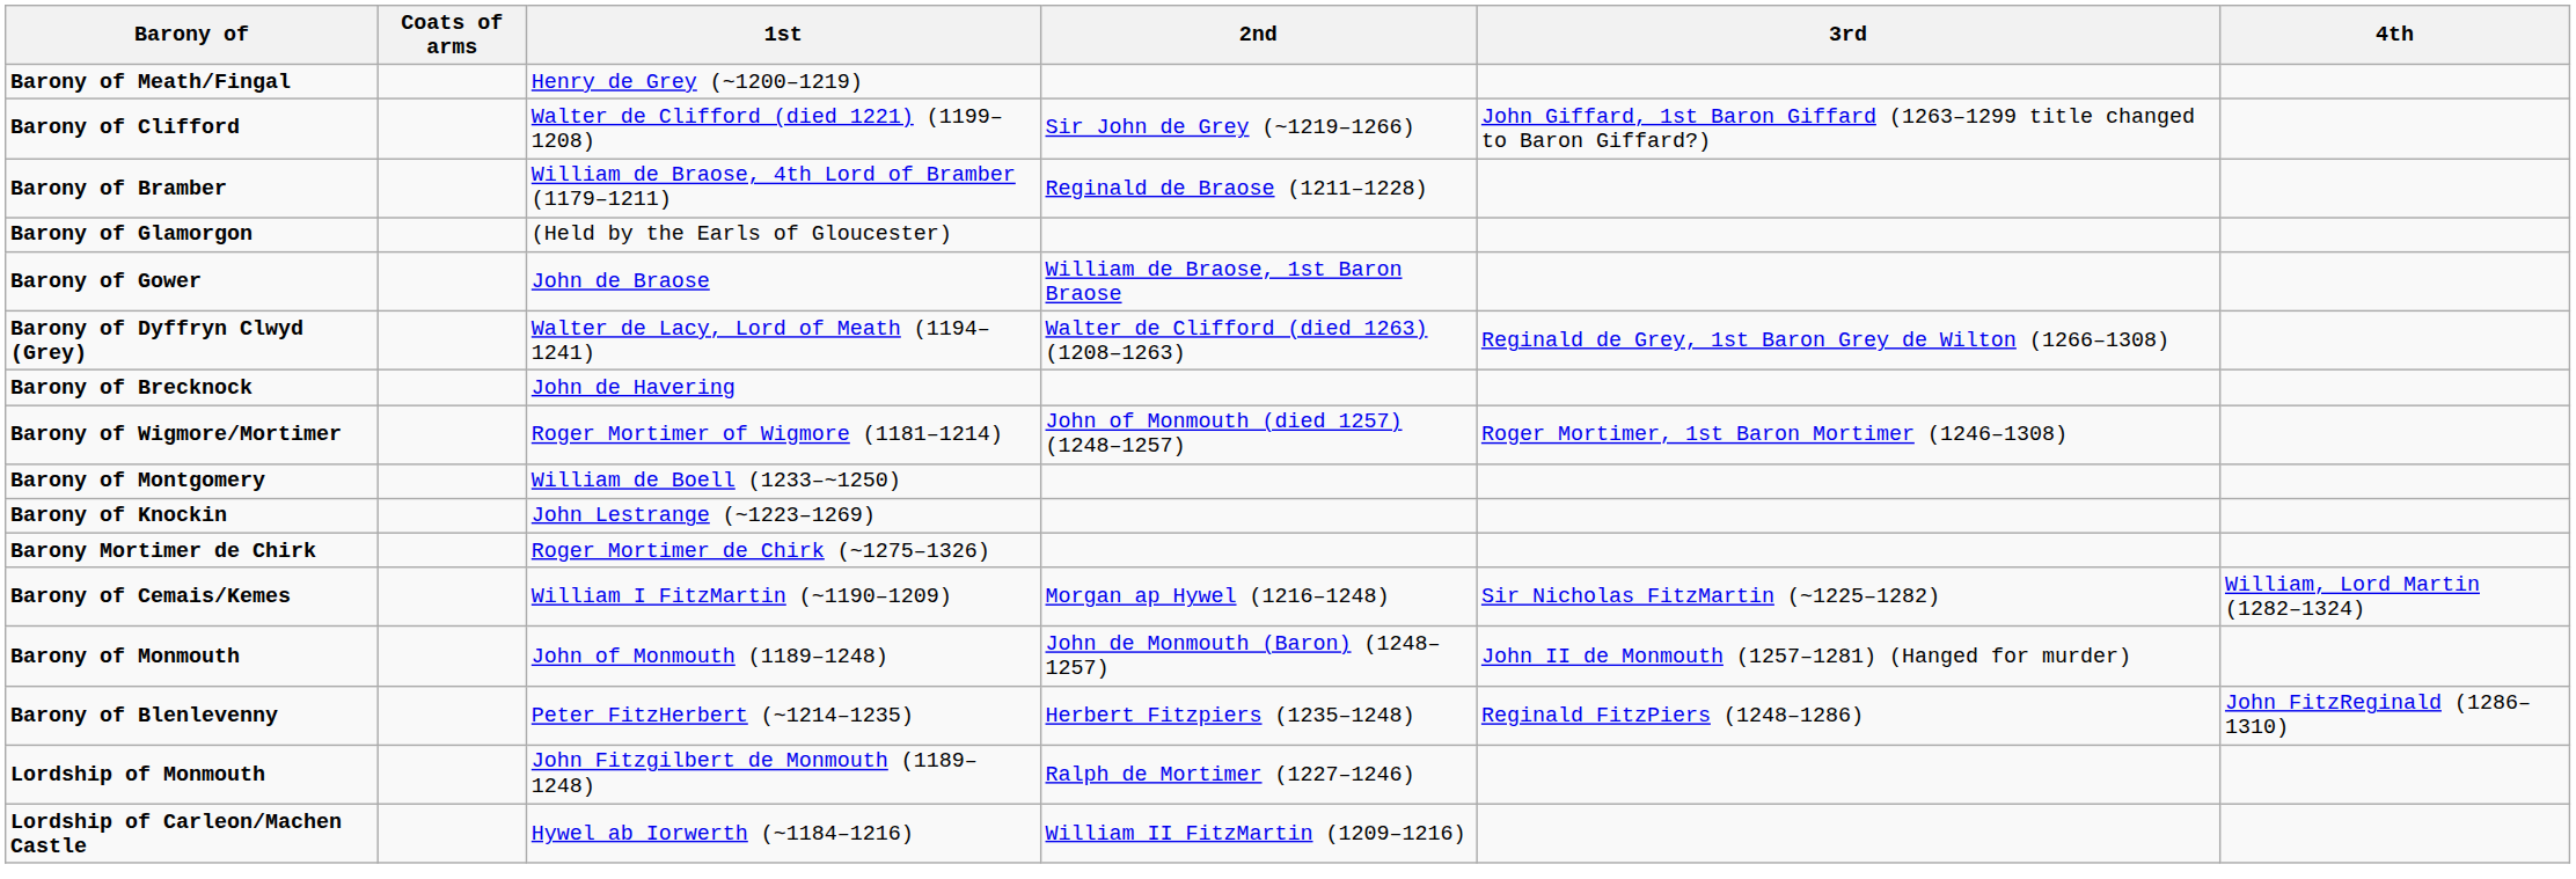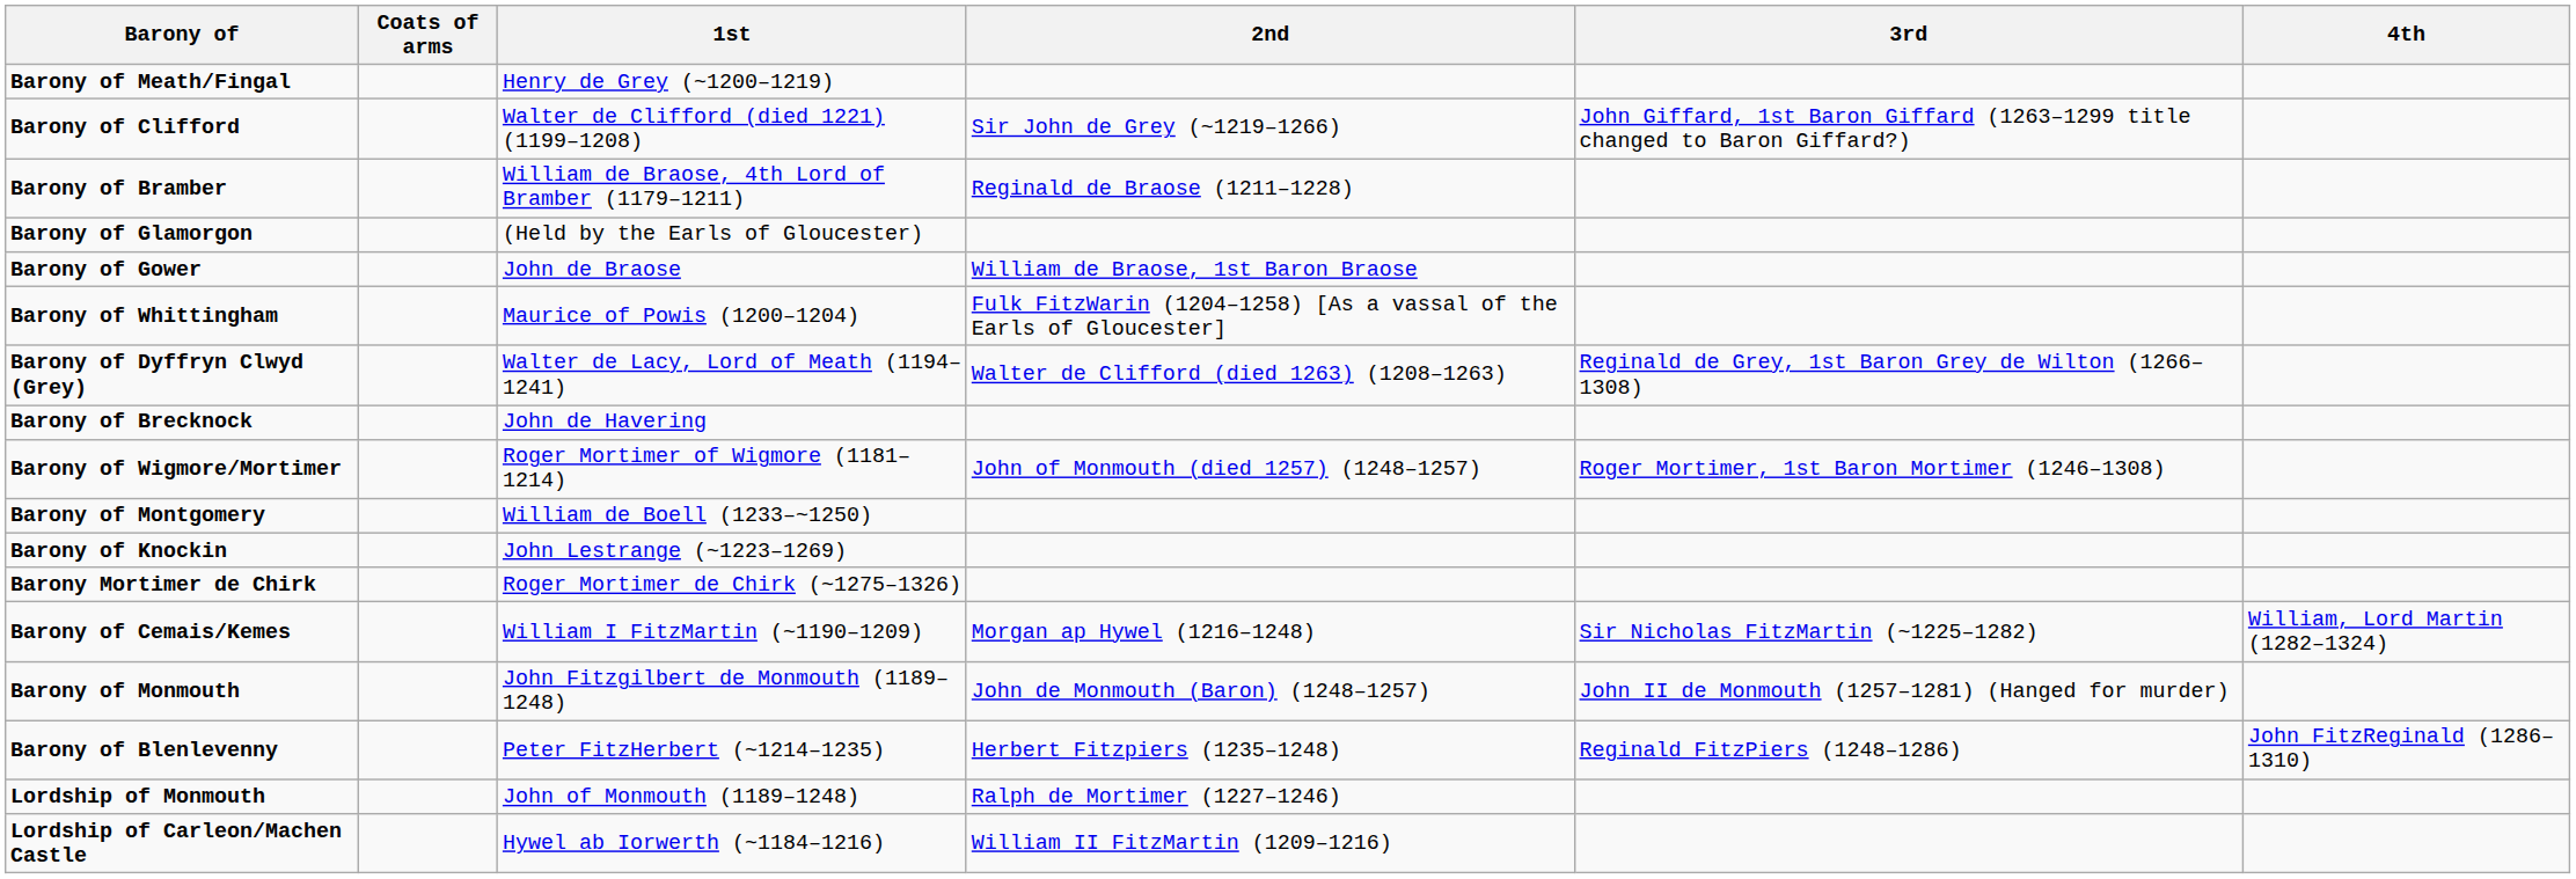+ row: Barony of Whittingham | Maurice of Powis (1200–1204) | Fulk FitzWarin (1204–1258) [As a vassal of the Earls of Gloucester]
Barony of Monmouth | 1st: John of Monmouth (1189–1248) -> John Fitzgilbert de Monmouth (1189–1248)
Lordship of Monmouth | 1st: John Fitzgilbert de Monmouth (1189–1248) -> John of Monmouth (1189–1248)
